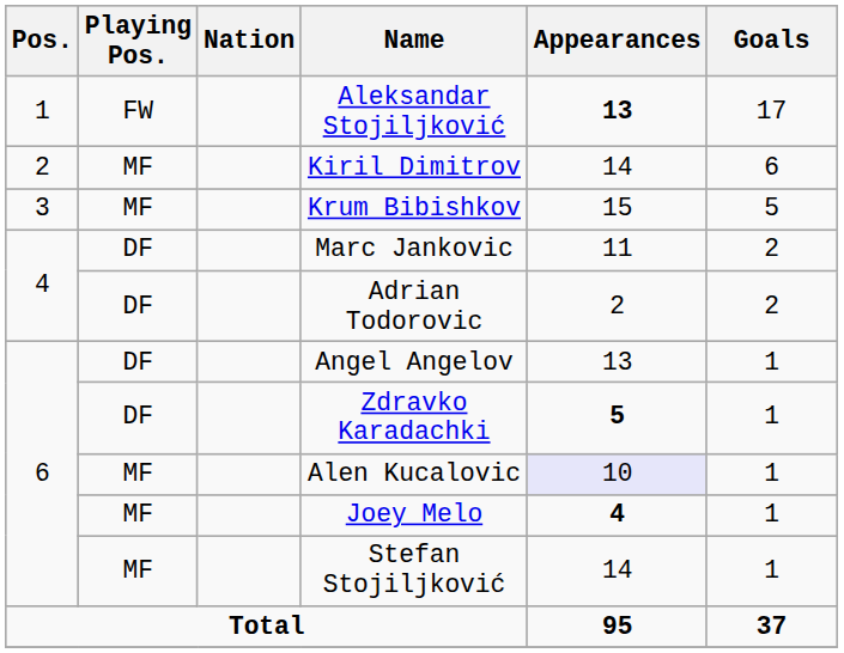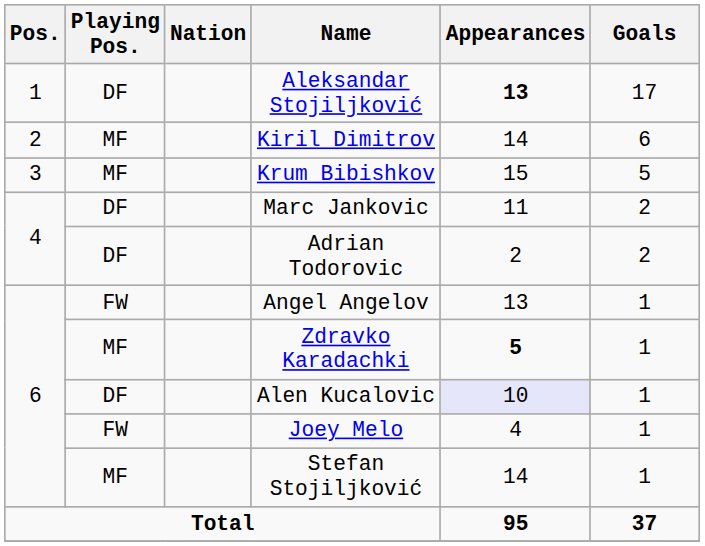Aleksandar Stojiljković | Playing Pos.: FW -> DF
Angel Angelov | Playing Pos.: DF -> FW
Zdravko Karadachki | Playing Pos.: DF -> MF
Alen Kucalovic | Playing Pos.: MF -> DF
Joey Melo | Playing Pos.: MF -> FW
Joey Melo | Appearances: bold -> normal
